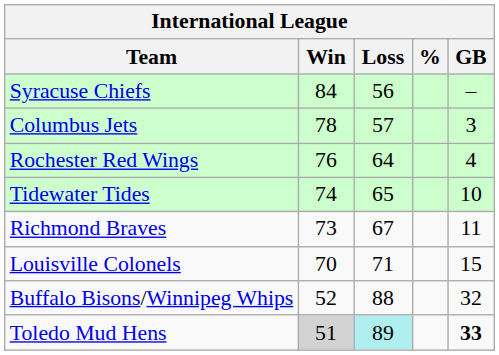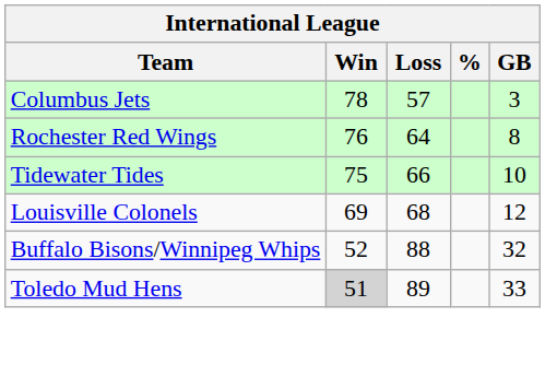- row: Syracuse Chiefs | 84 | 56 | –
Rochester Red Wings | GB: 4 -> 8
Tidewater Tides | Win: 74 -> 75
Tidewater Tides | Loss: 65 -> 66
- row: Richmond Braves | 73 | 67 | 11
Louisville Colonels | Win: 70 -> 69
Louisville Colonels | Loss: 71 -> 68
Louisville Colonels | GB: 15 -> 12
Toledo Mud Hens | Loss: paleturquoise background -> no background
Toledo Mud Hens | GB: bold -> normal
